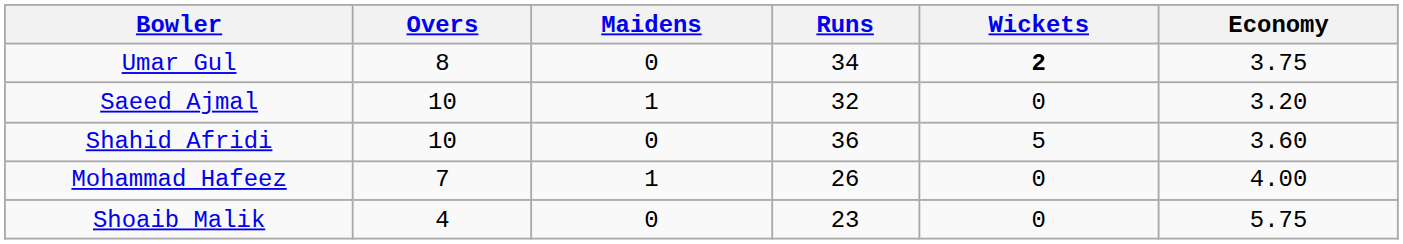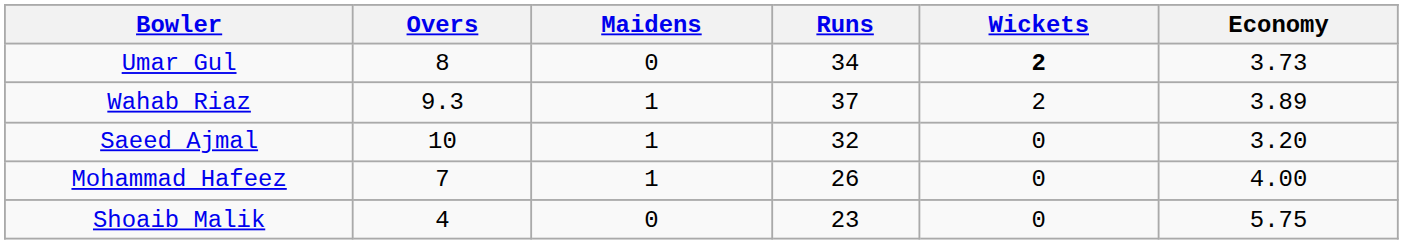Umar Gul | Economy: 3.75 -> 3.73
+ row: Wahab Riaz | 9.3 | 1 | 37 | 2 | 3.89
- row: Shahid Afridi | 10 | 0 | 36 | 5 | 3.60
